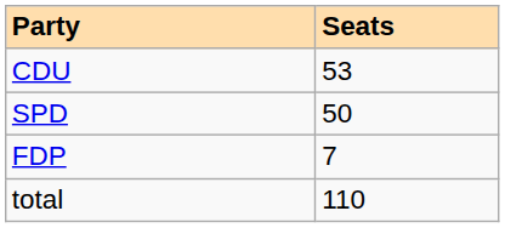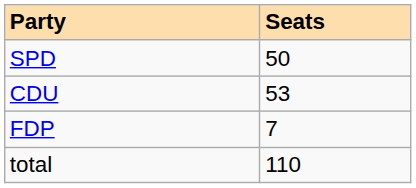rows swapped: CDU <-> SPD
